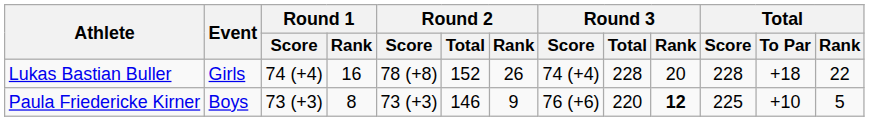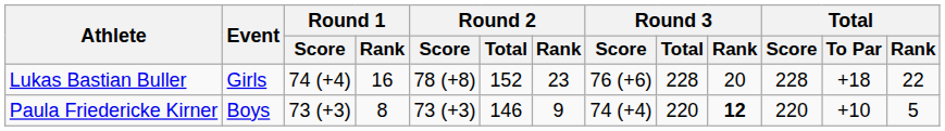Lukas Bastian Buller | Round 2 / Rank: 26 -> 23
Lukas Bastian Buller | Round 3 / Score: 74 (+4) -> 76 (+6)
Paula Friedericke Kirner | Round 3 / Score: 76 (+6) -> 74 (+4)
Paula Friedericke Kirner | Total / Score: 225 -> 220
